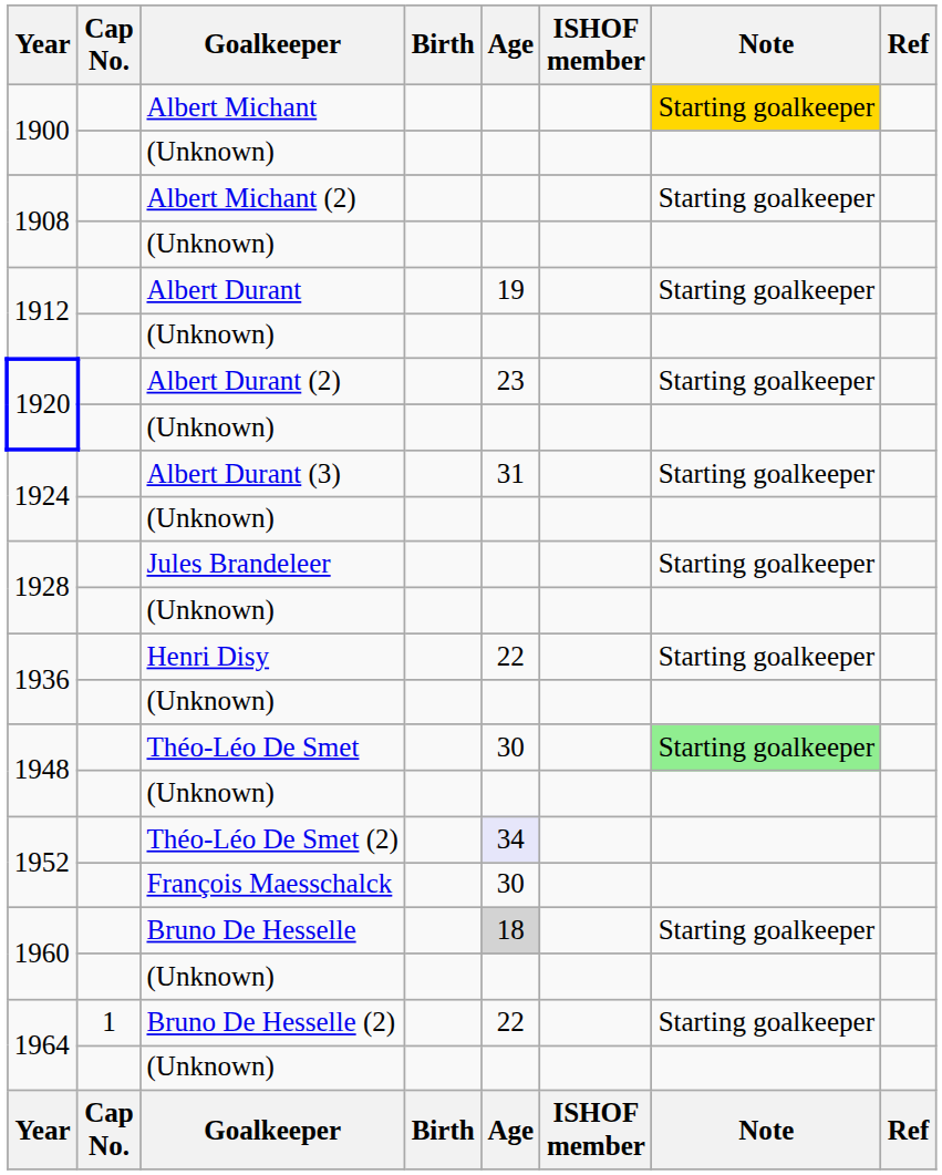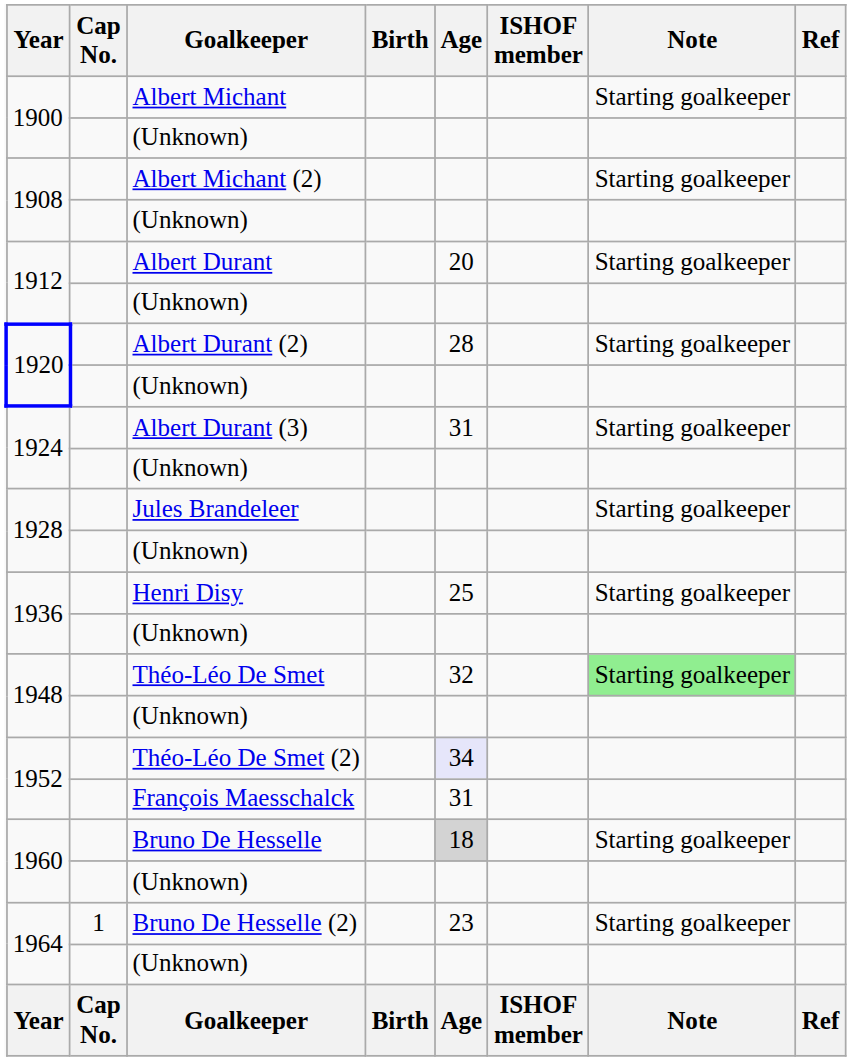Albert Michant | Note: gold background -> no background
Albert Durant | Age: 19 -> 20
Albert Durant (2) | Age: 23 -> 28
Henri Disy | Age: 22 -> 25
Théo-Léo De Smet | Age: 30 -> 32
François Maesschalck | Age: 30 -> 31
Bruno De Hesselle (2) | Age: 22 -> 23
